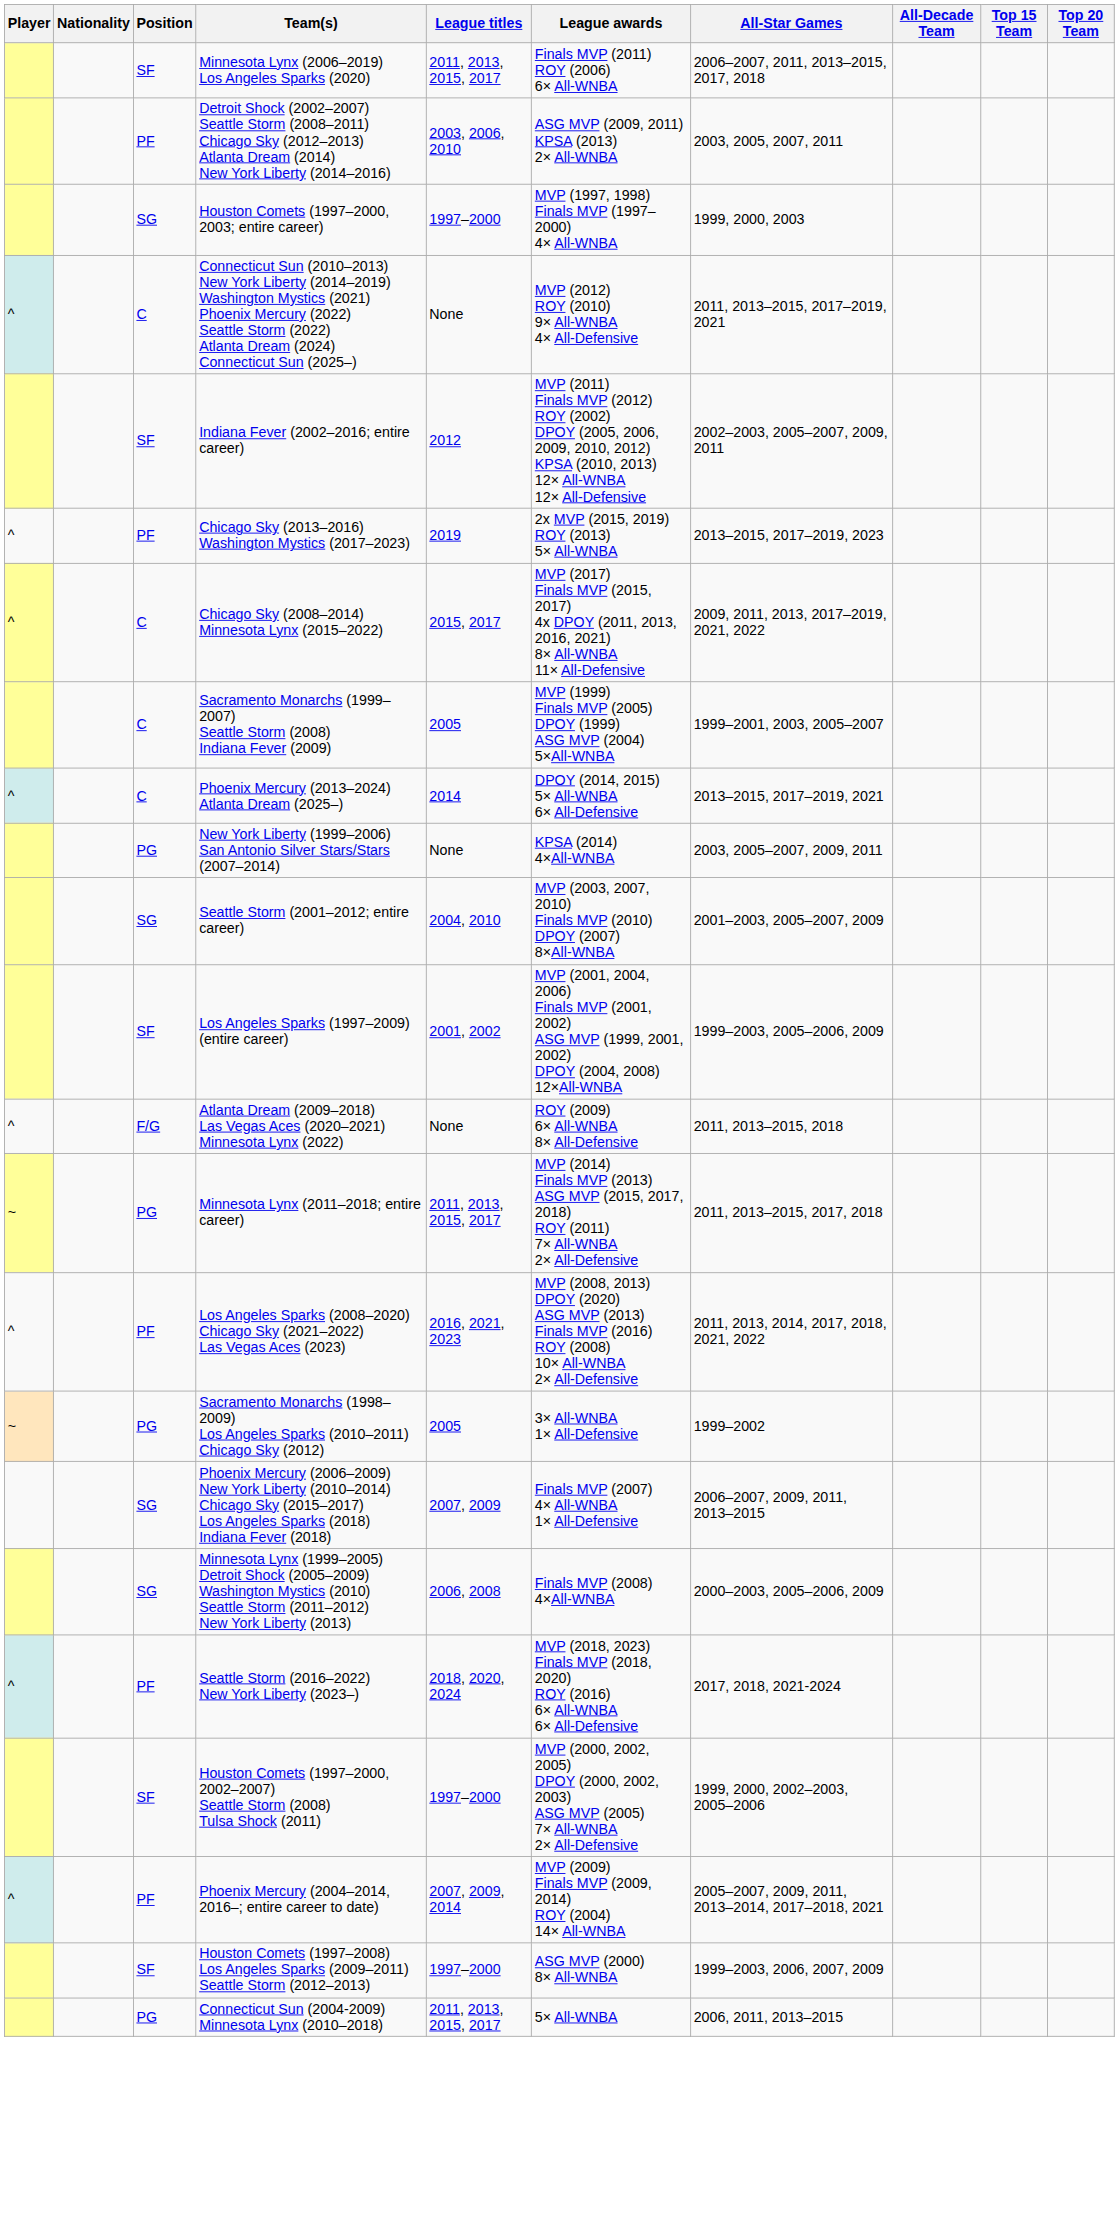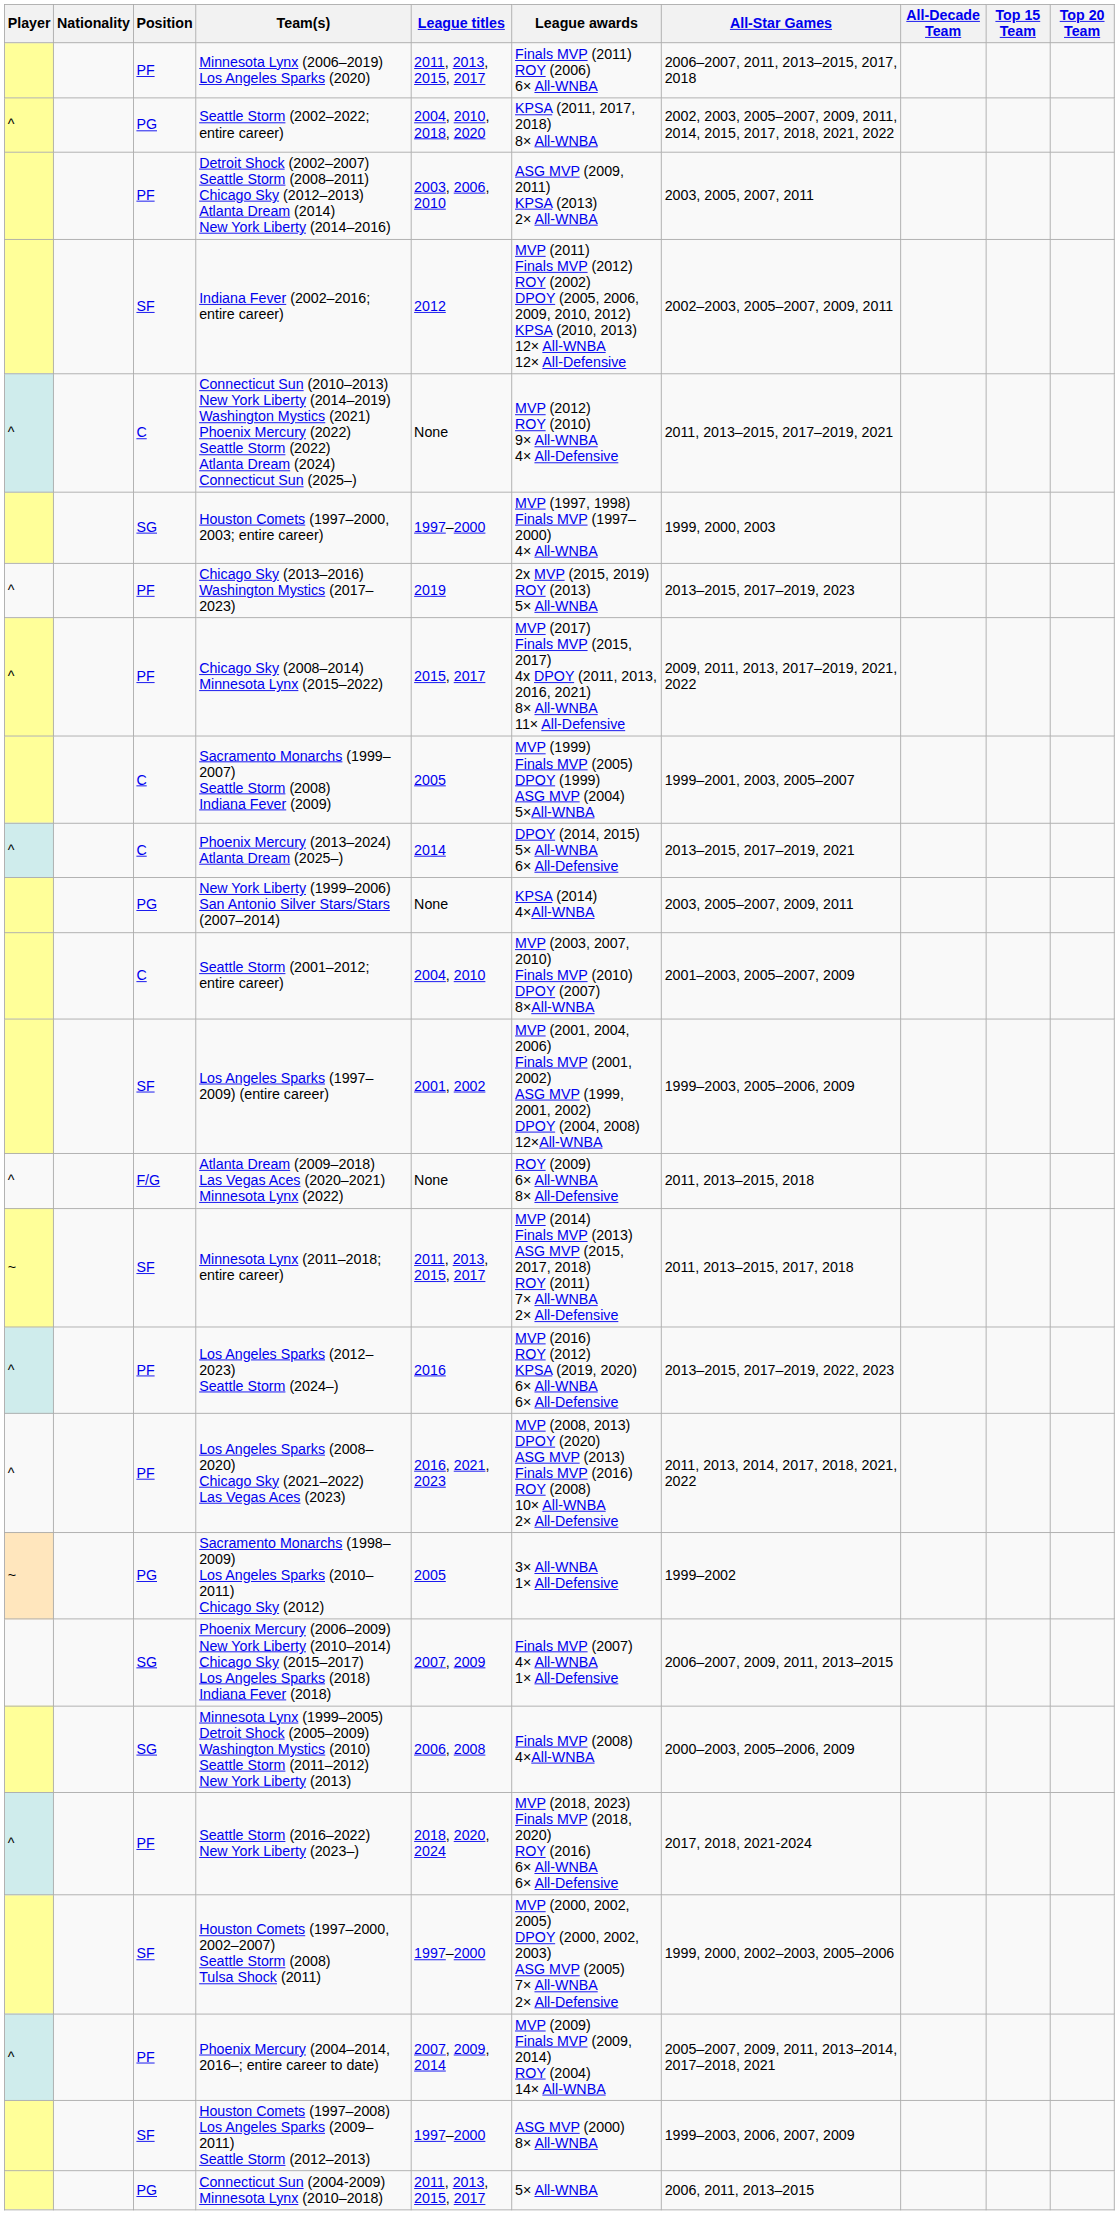Minnesota Lynx (2006–2019) Los Angeles Sparks (2020) | Position: SF -> PF
+ row: ^ | PG | Seattle Storm (2002–2022; entire career) | 2004, 2010, 2018, 2020 | KPSA (2011, 2017, 2018) 8× All-WNBA | 2002, 2003, 2005–2007, 2009, 2011, 2014, 2015, 2017, 2018, 2021, 2022
rows swapped: Indiana Fever (2002–2016; entire career) <-> Houston Comets (1997–2000, 2003; entire career)
Chicago Sky (2008–2014) Minnesota Lynx (2015–2022) | Position: C -> PF
Seattle Storm (2001–2012; entire career) | Position: SG -> C
Minnesota Lynx (2011–2018; entire career) | Position: PG -> SF
+ row: ^ | PF | Los Angeles Sparks (2012–2023) Seattle Storm (2024–) | 2016 | MVP (2016) ROY (2012) KPSA (2019, 2020) 6× All-WNBA 6× All-Defensive | 2013–2015, 2017–2019, 2022, 2023
